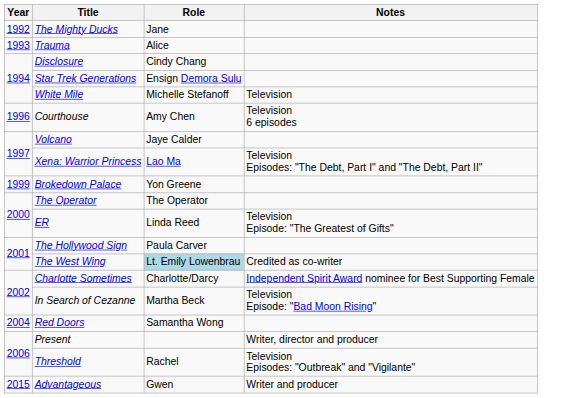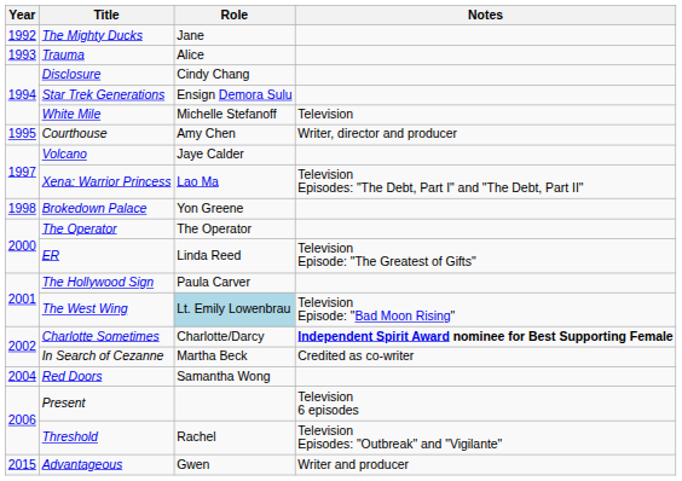Courthouse | Year: 1996 -> 1995
Courthouse | Notes: Television 6 episodes -> Writer, director and producer
Brokedown Palace | Year: 1999 -> 1998
The West Wing | Notes: Credited as co-writer -> Television Episode: "Bad Moon Rising"
Charlotte Sometimes | Notes: normal -> bold
In Search of Cezanne | Notes: Television Episode: "Bad Moon Rising" -> Credited as co-writer
Present | Notes: Writer, director and producer -> Television 6 episodes
